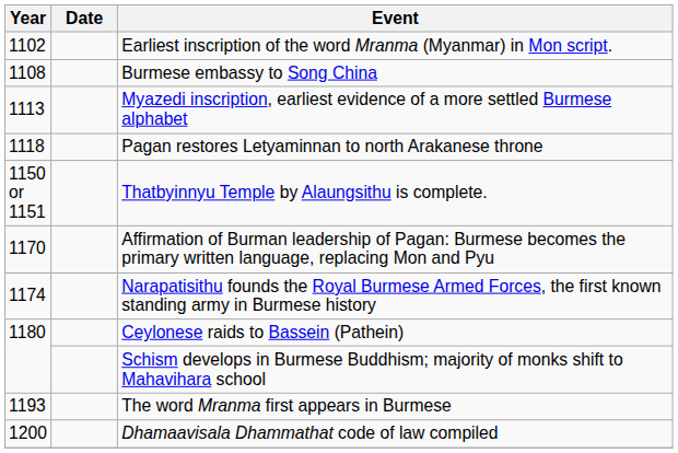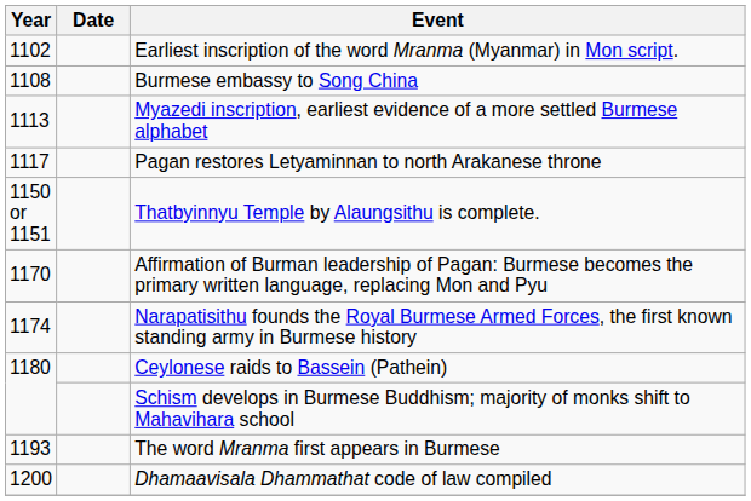Pagan restores Letyaminnan to north Arakanese throne | Year: 1118 -> 1117
